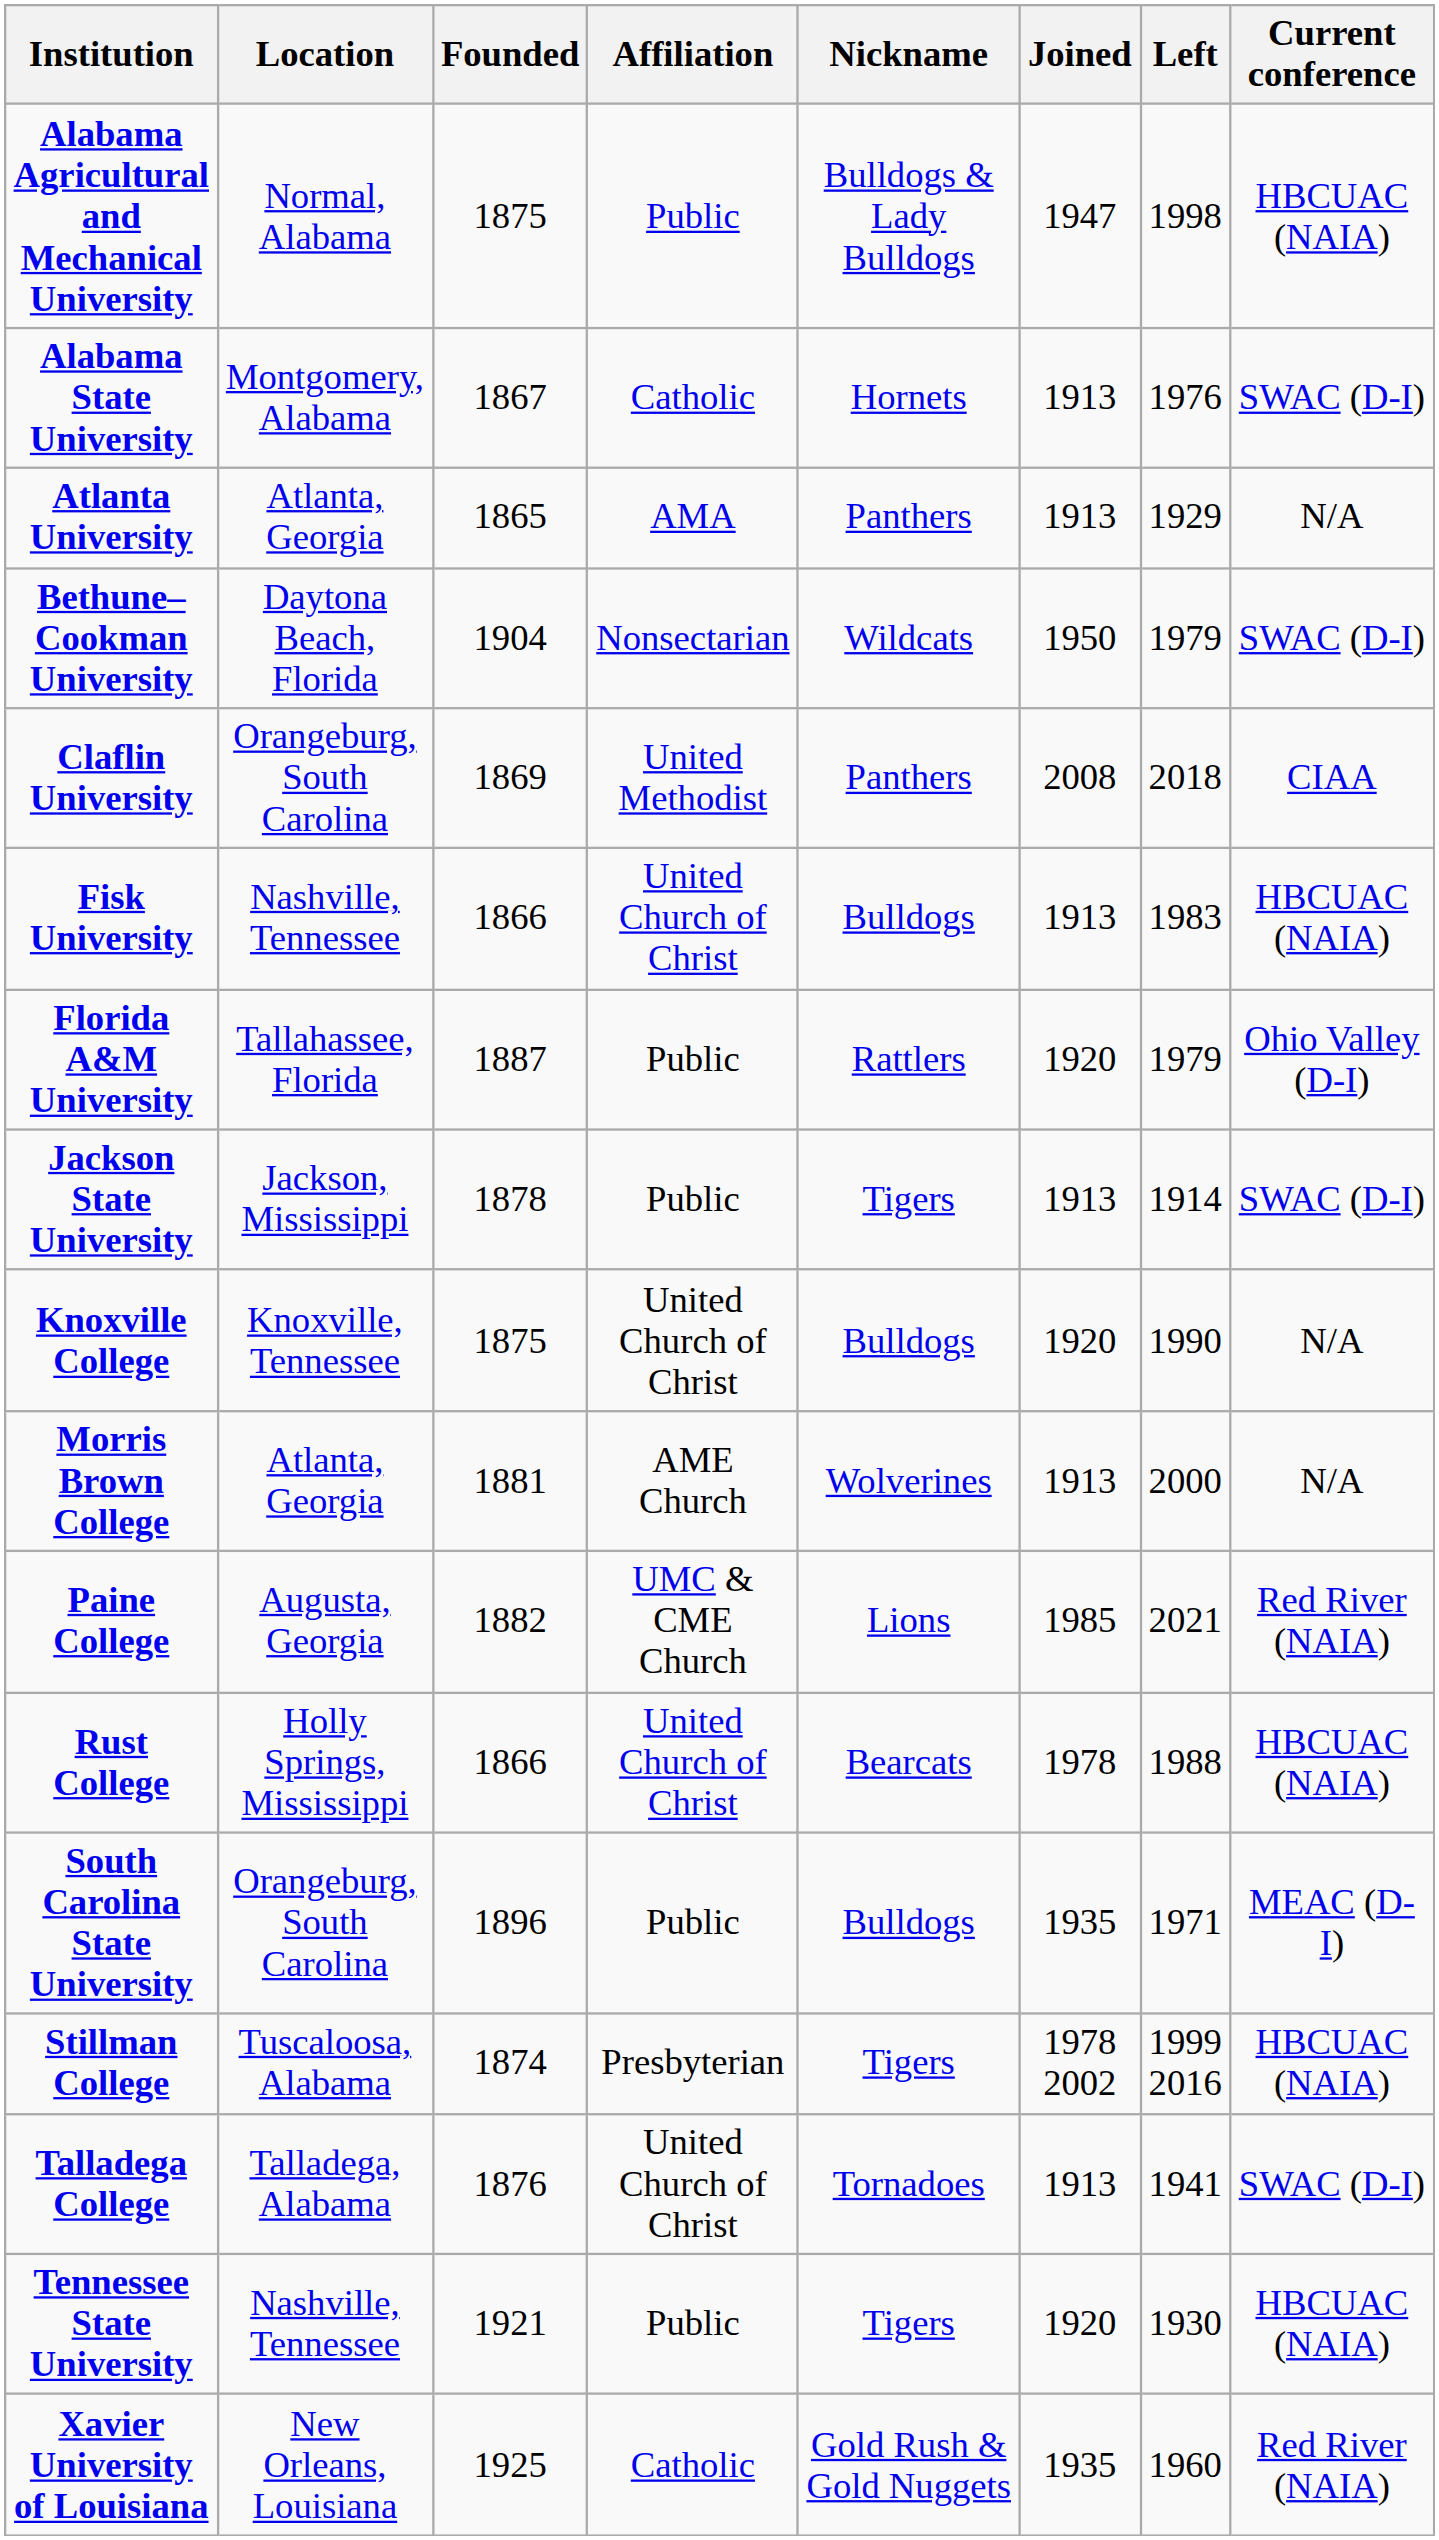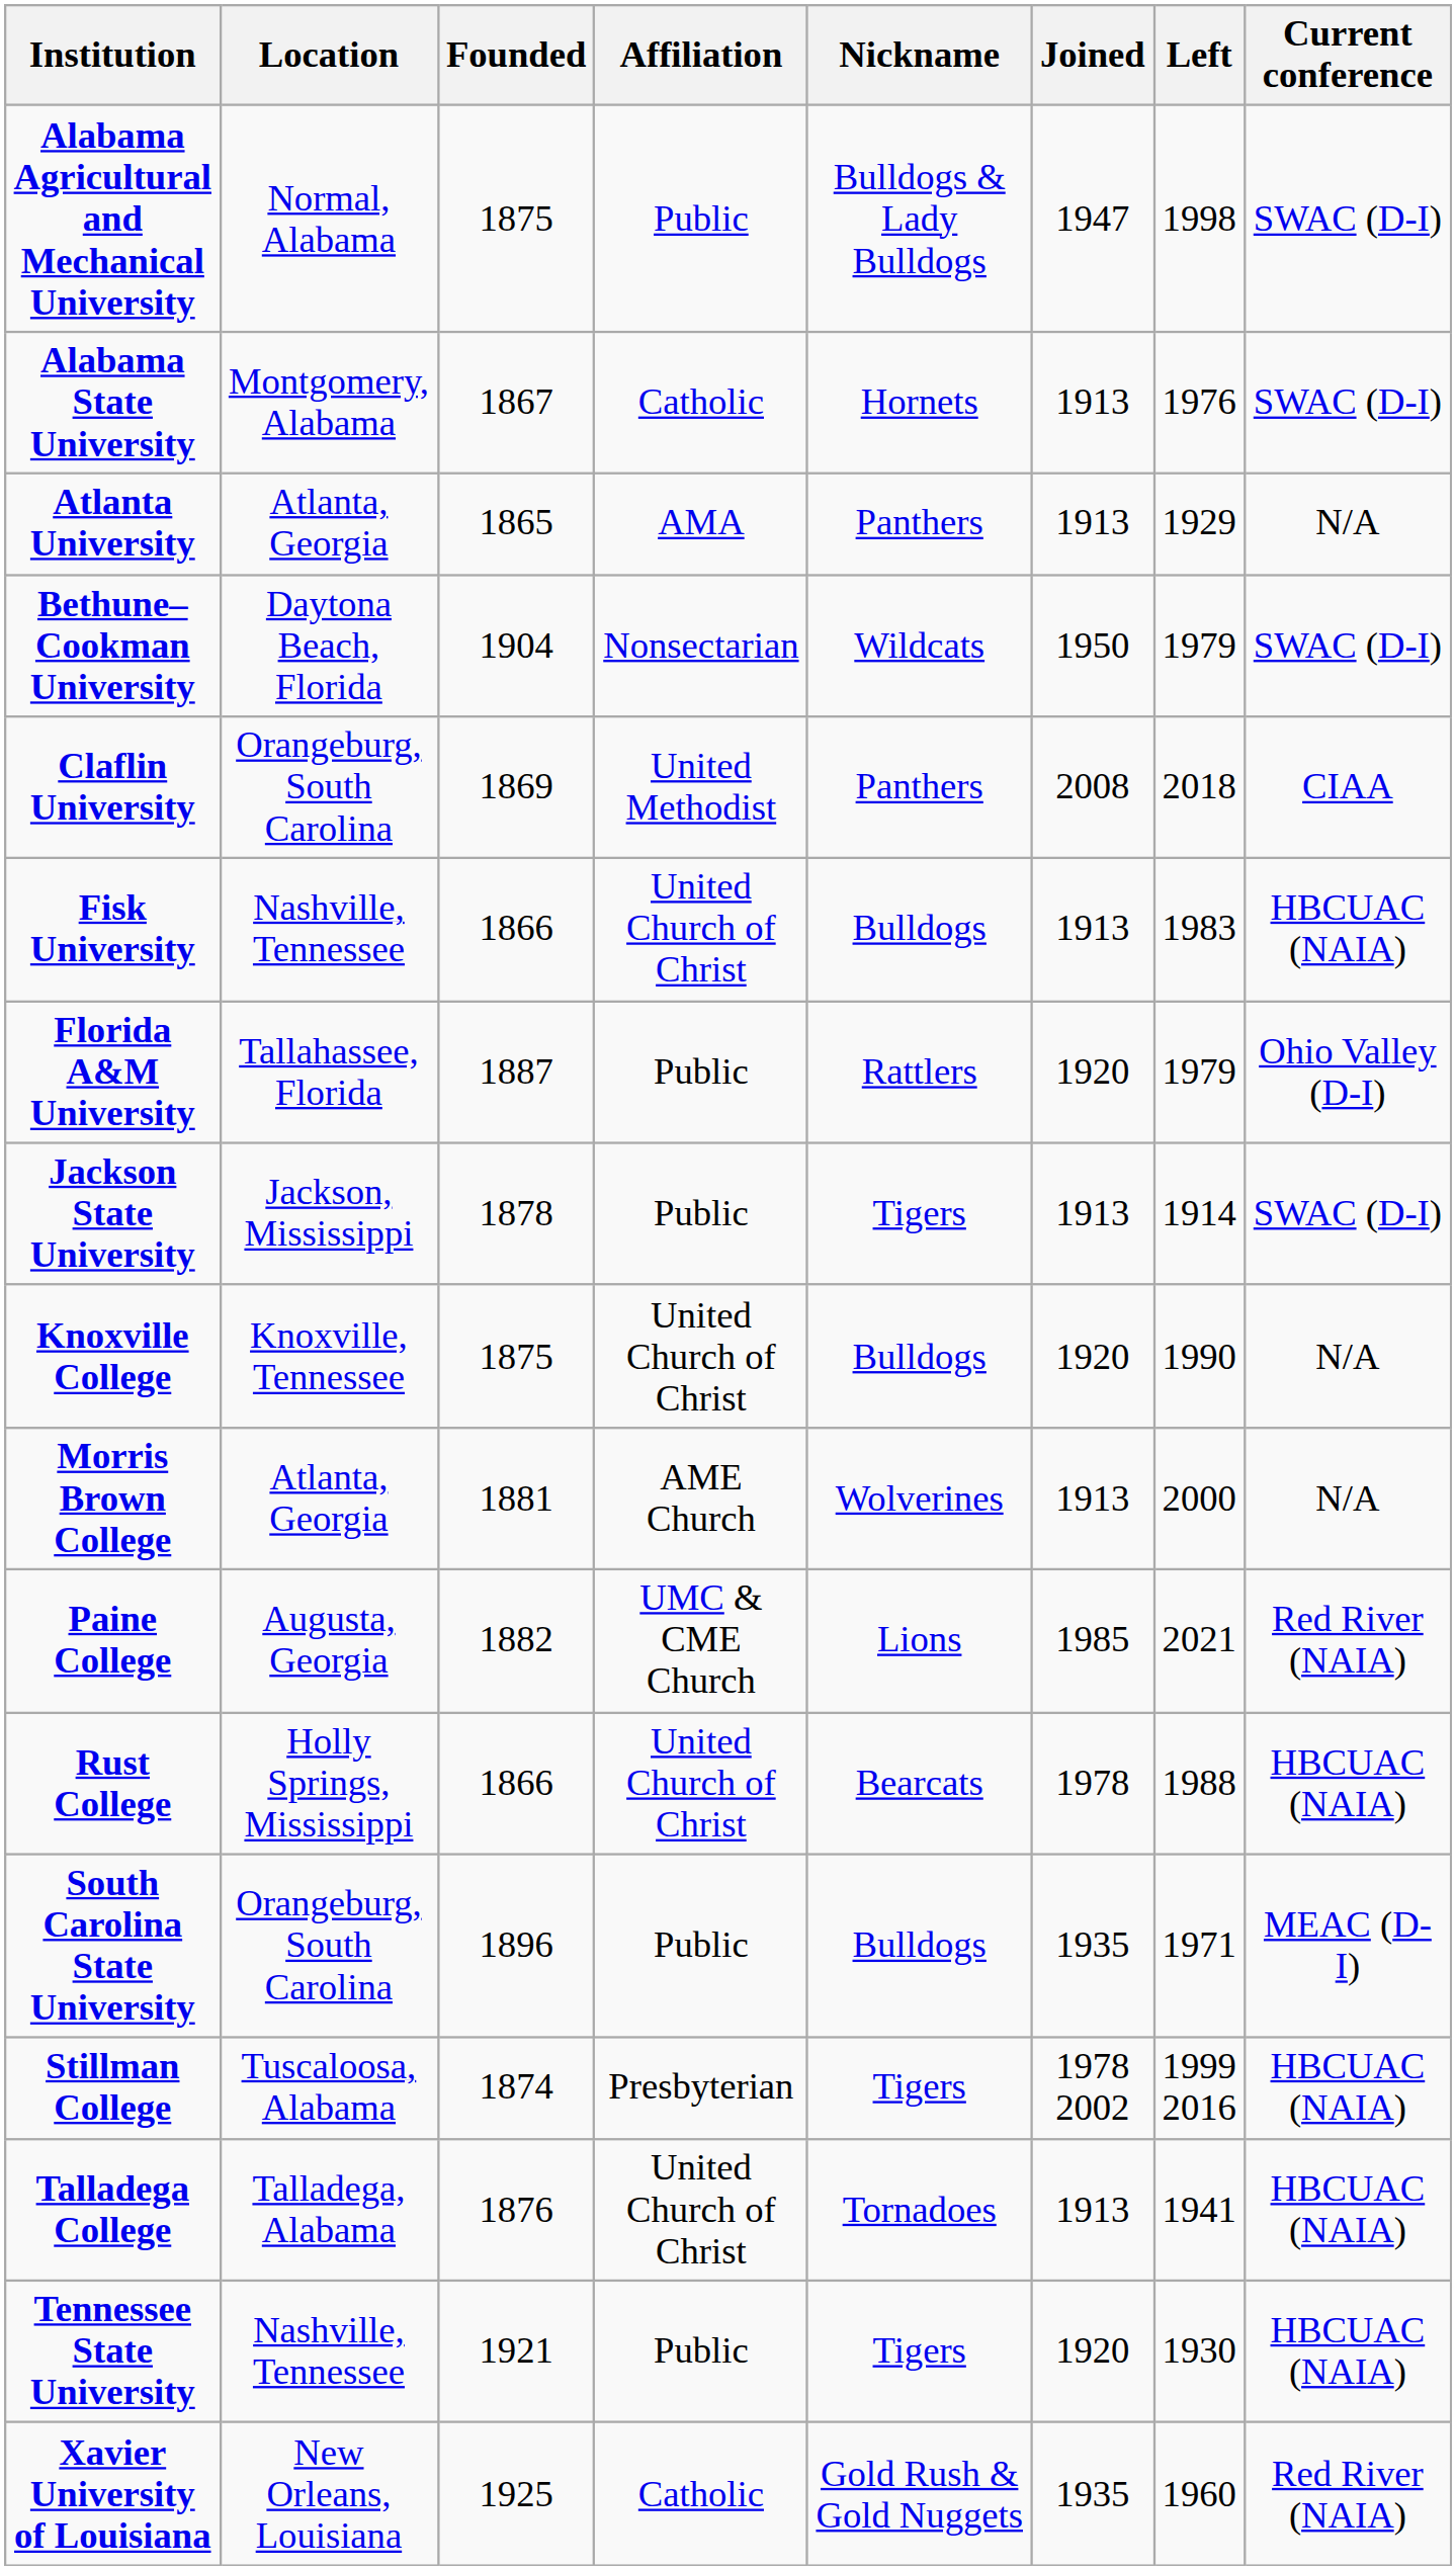Alabama Agricultural and Mechanical University | Current conference: HBCUAC (NAIA) -> SWAC (D-I)
Talladega College | Current conference: SWAC (D-I) -> HBCUAC (NAIA)
